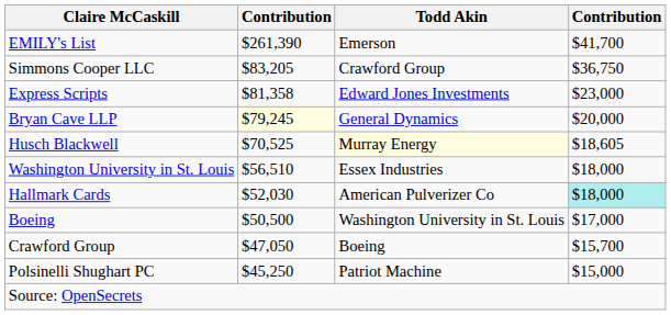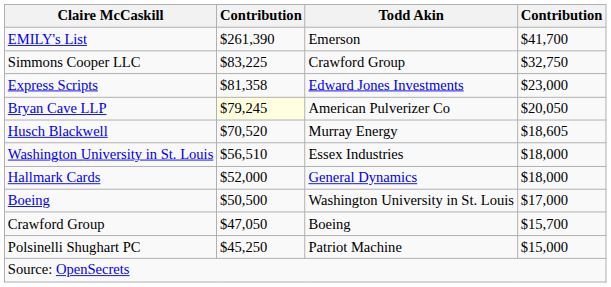Simmons Cooper LLC | column 2: $83,205 -> $83,225
Simmons Cooper LLC | column 4: $36,750 -> $32,750
Bryan Cave LLP | Todd Akin: General Dynamics -> American Pulverizer Co
Bryan Cave LLP | column 4: $20,000 -> $20,050
Husch Blackwell | column 2: $70,525 -> $70,520
Husch Blackwell | Todd Akin: lightyellow background -> no background
Hallmark Cards | column 2: $52,030 -> $52,000
Hallmark Cards | Todd Akin: American Pulverizer Co -> General Dynamics
Hallmark Cards | column 4: paleturquoise background -> no background
